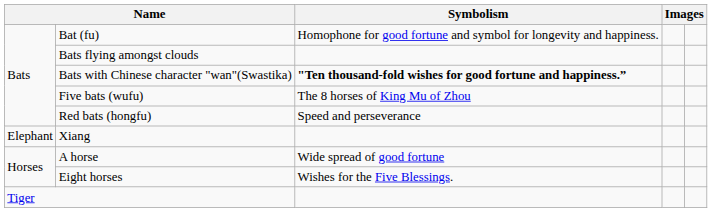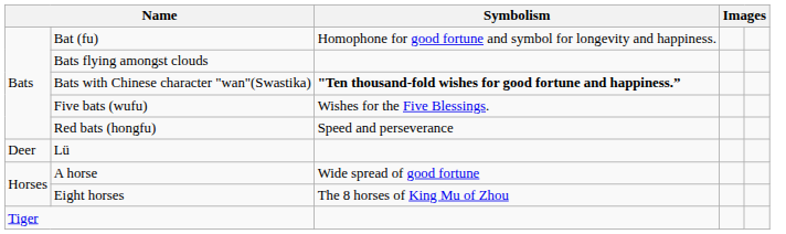Five bats (wufu) | Symbolism: The 8 horses of King Mu of Zhou -> Wishes for the Five Blessings.
+ row: Deer | Lü
- row: Elephant | Xiang
Eight horses | Symbolism: Wishes for the Five Blessings. -> The 8 horses of King Mu of Zhou
